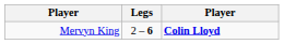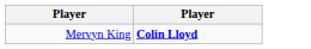- column: Legs | 2 – 6
